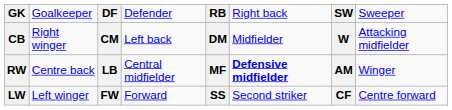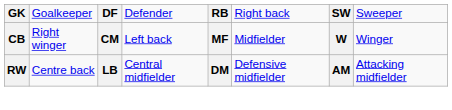CB | column 5: DM -> MF
CB | column 8: Attacking midfielder -> Winger
RW | column 5: MF -> DM
RW | column 6: bold -> normal
RW | column 8: Winger -> Attacking midfielder
- row: LW | Left winger | FW | Forward | SS | Second striker | CF | Centre forward
